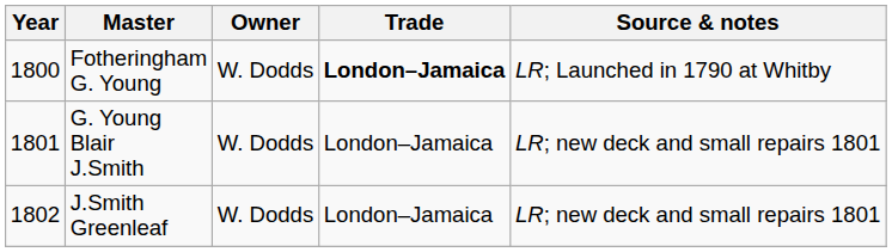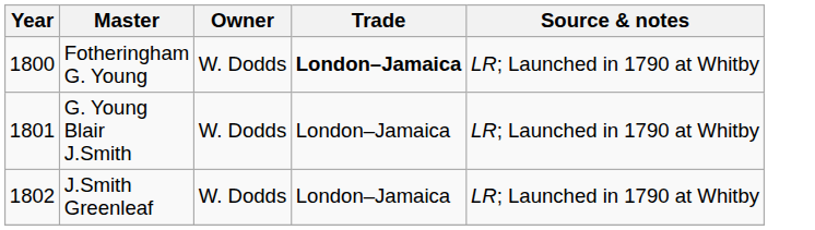G. Young Blair J.Smith | Source & notes: LR; new deck and small repairs 1801 -> LR; Launched in 1790 at Whitby
J.Smith Greenleaf | Source & notes: LR; new deck and small repairs 1801 -> LR; Launched in 1790 at Whitby
